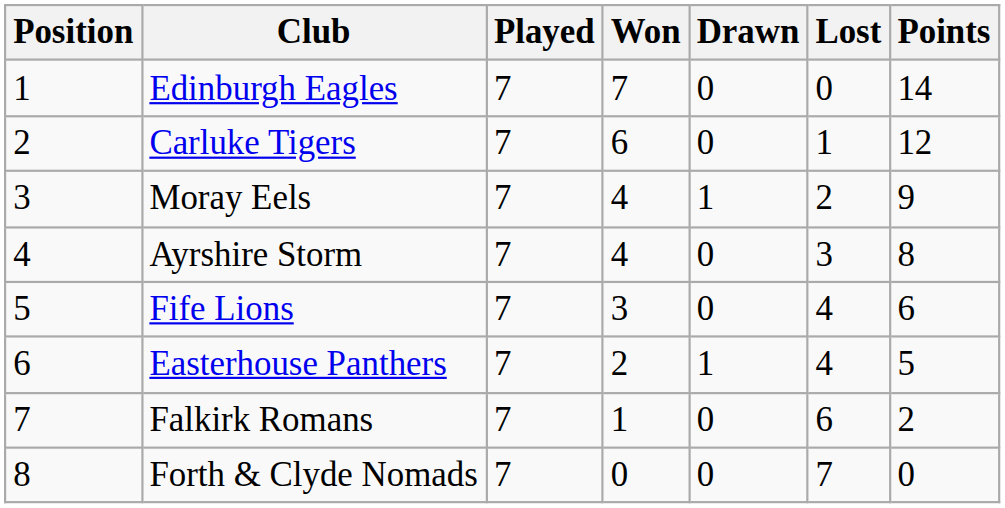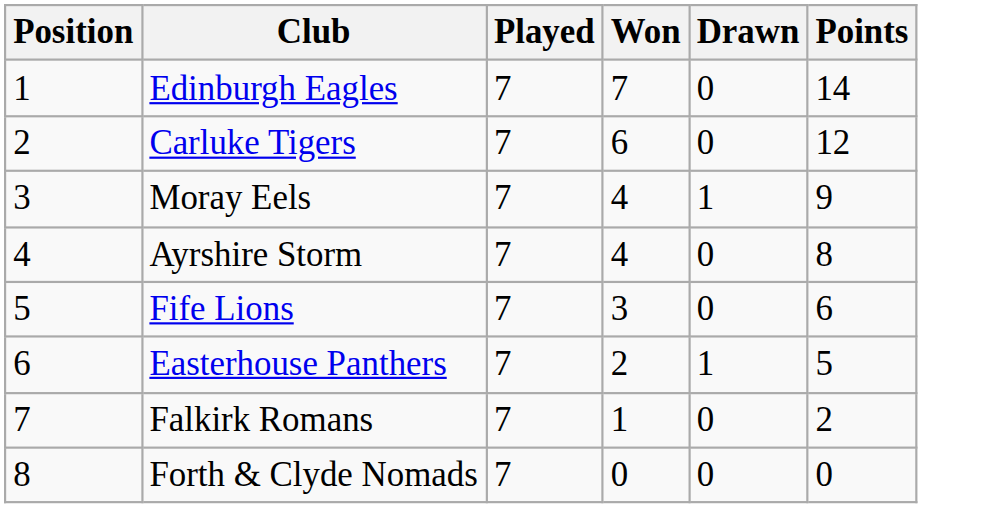- column: Lost | 0 | 1 | 2 | 3 | 4 | 4 | 6 | 7
